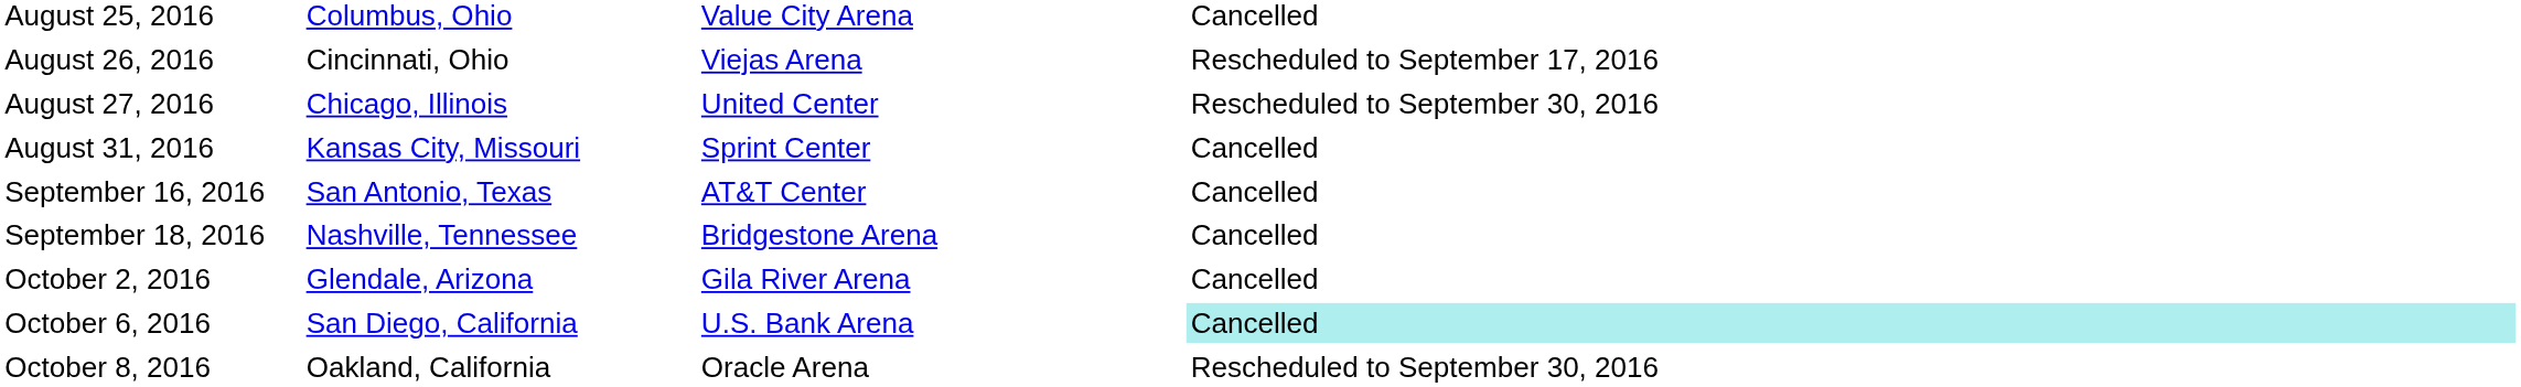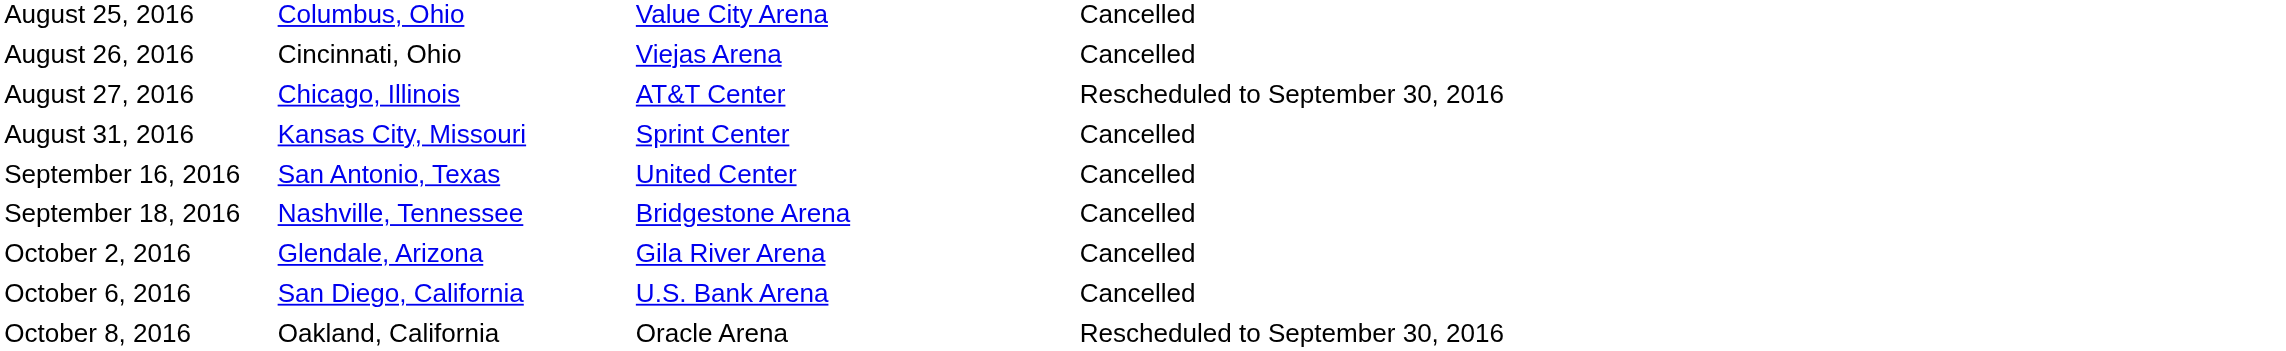August 26, 2016 | column 4: Rescheduled to September 17, 2016 -> Cancelled
August 27, 2016 | column 3: United Center -> AT&T Center
September 16, 2016 | column 3: AT&T Center -> United Center
October 6, 2016 | column 4: paleturquoise background -> no background
